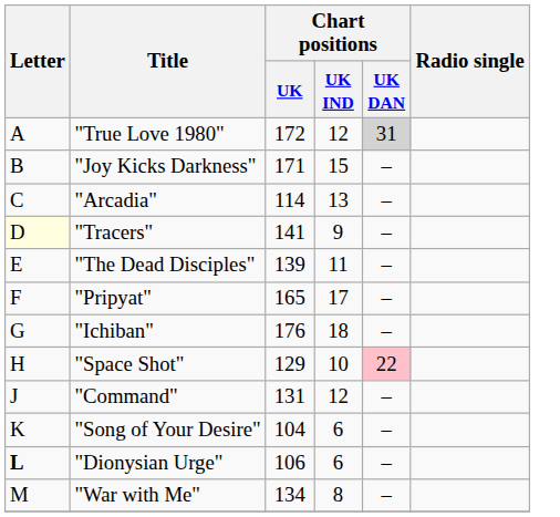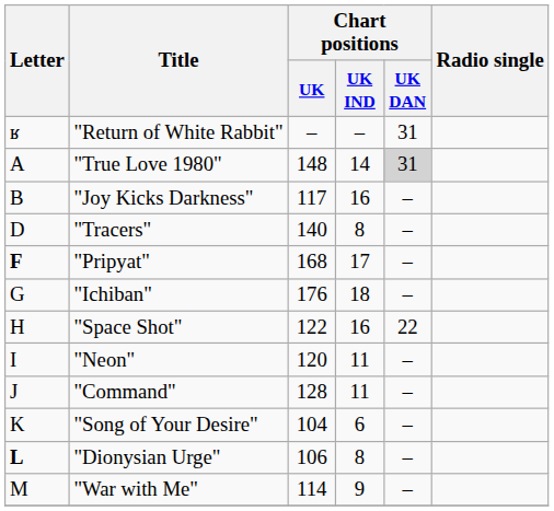+ row: ʁ | "Return of White Rabbit" | – | – | 31
"True Love 1980" | Chart positions / UK: 172 -> 148
"True Love 1980" | Chart positions / UK IND: 12 -> 14
"Joy Kicks Darkness" | Chart positions / UK: 171 -> 117
"Joy Kicks Darkness" | Chart positions / UK IND: 15 -> 16
- row: C | "Arcadia" | 114 | 13 | –
"Tracers" | Letter: lightyellow background -> no background
"Tracers" | Chart positions / UK: 141 -> 140
"Tracers" | Chart positions / UK IND: 9 -> 8
- row: E | "The Dead Disciples" | 139 | 11 | –
"Pripyat" | Letter: normal -> bold
"Pripyat" | Chart positions / UK: 165 -> 168
"Space Shot" | Chart positions / UK: 129 -> 122
"Space Shot" | Chart positions / UK IND: 10 -> 16
"Space Shot" | Chart positions / UK DAN: pink background -> no background
+ row: I | "Neon" | 120 | 11 | –
"Command" | Chart positions / UK: 131 -> 128
"Command" | Chart positions / UK IND: 12 -> 11
"Dionysian Urge" | Chart positions / UK IND: 6 -> 8
"War with Me" | Chart positions / UK: 134 -> 114
"War with Me" | Chart positions / UK IND: 8 -> 9
